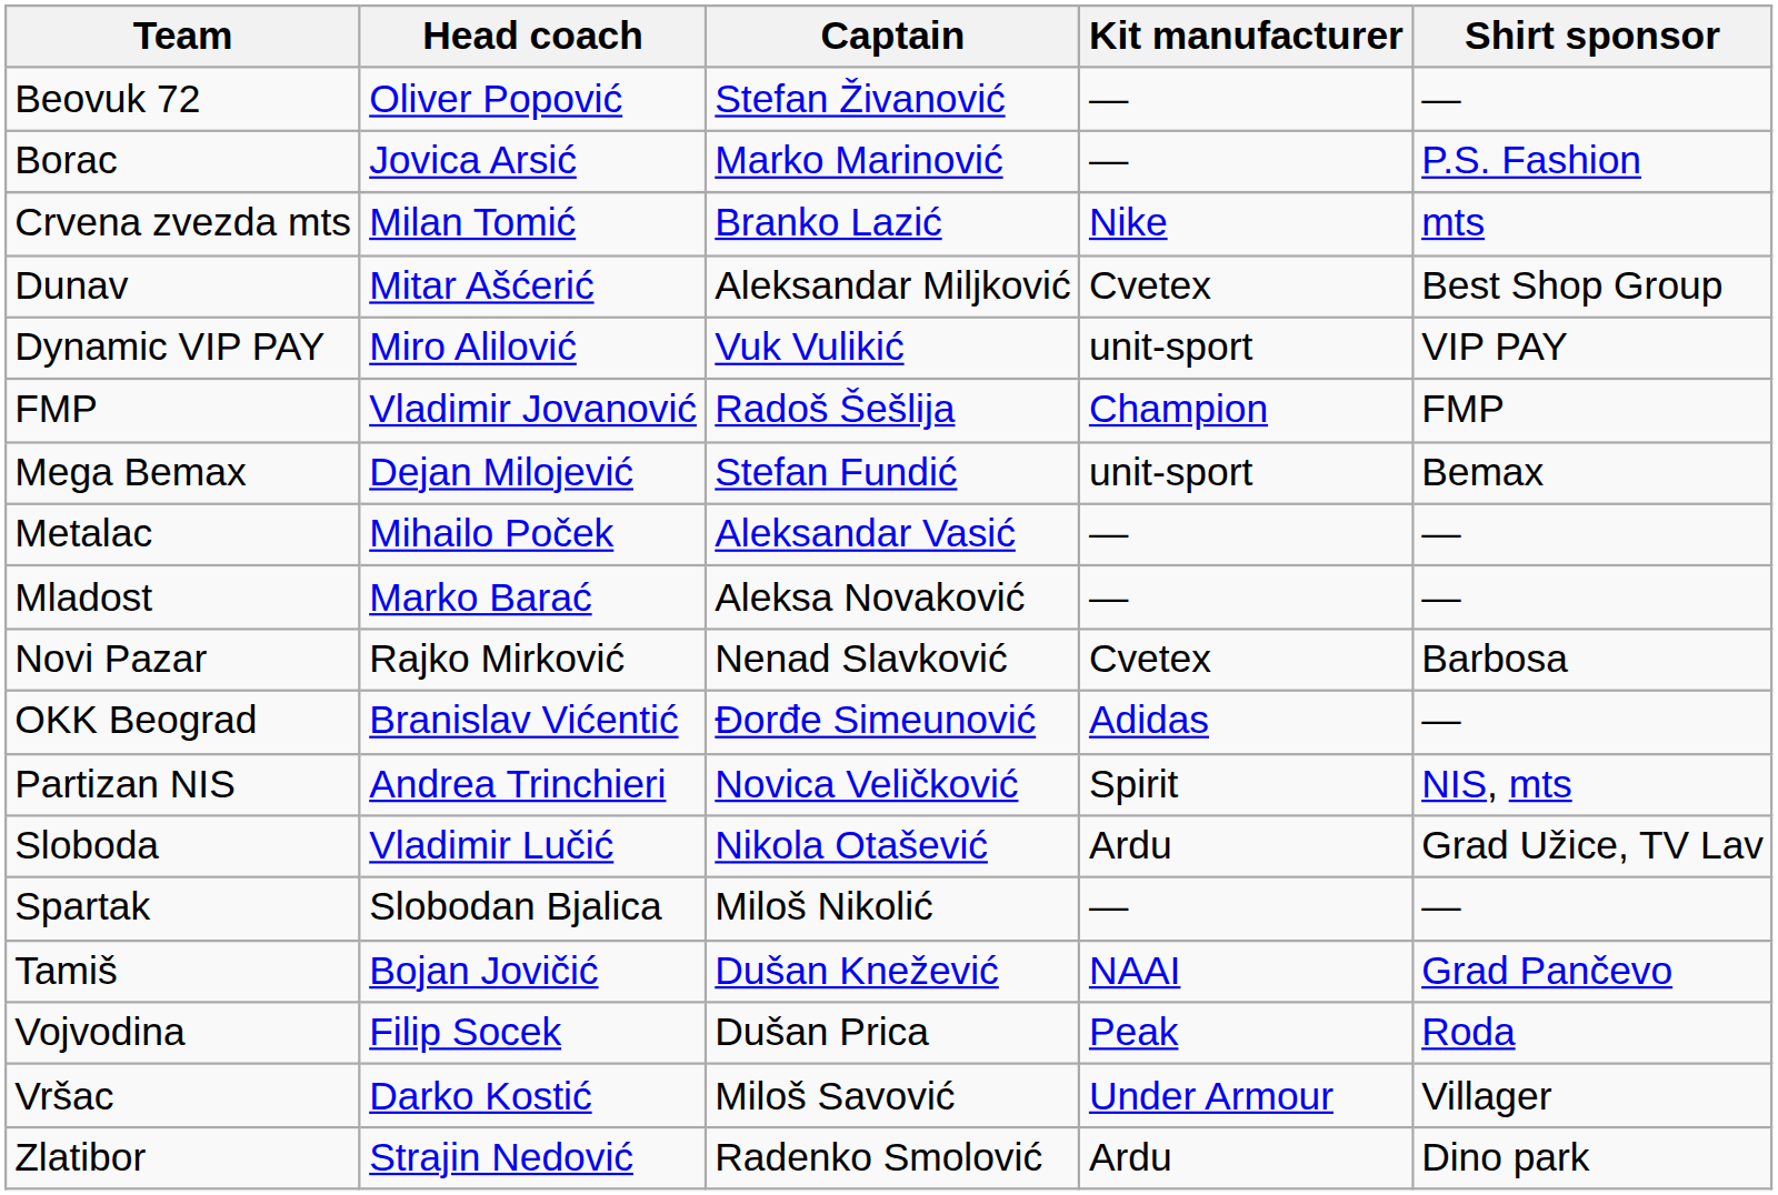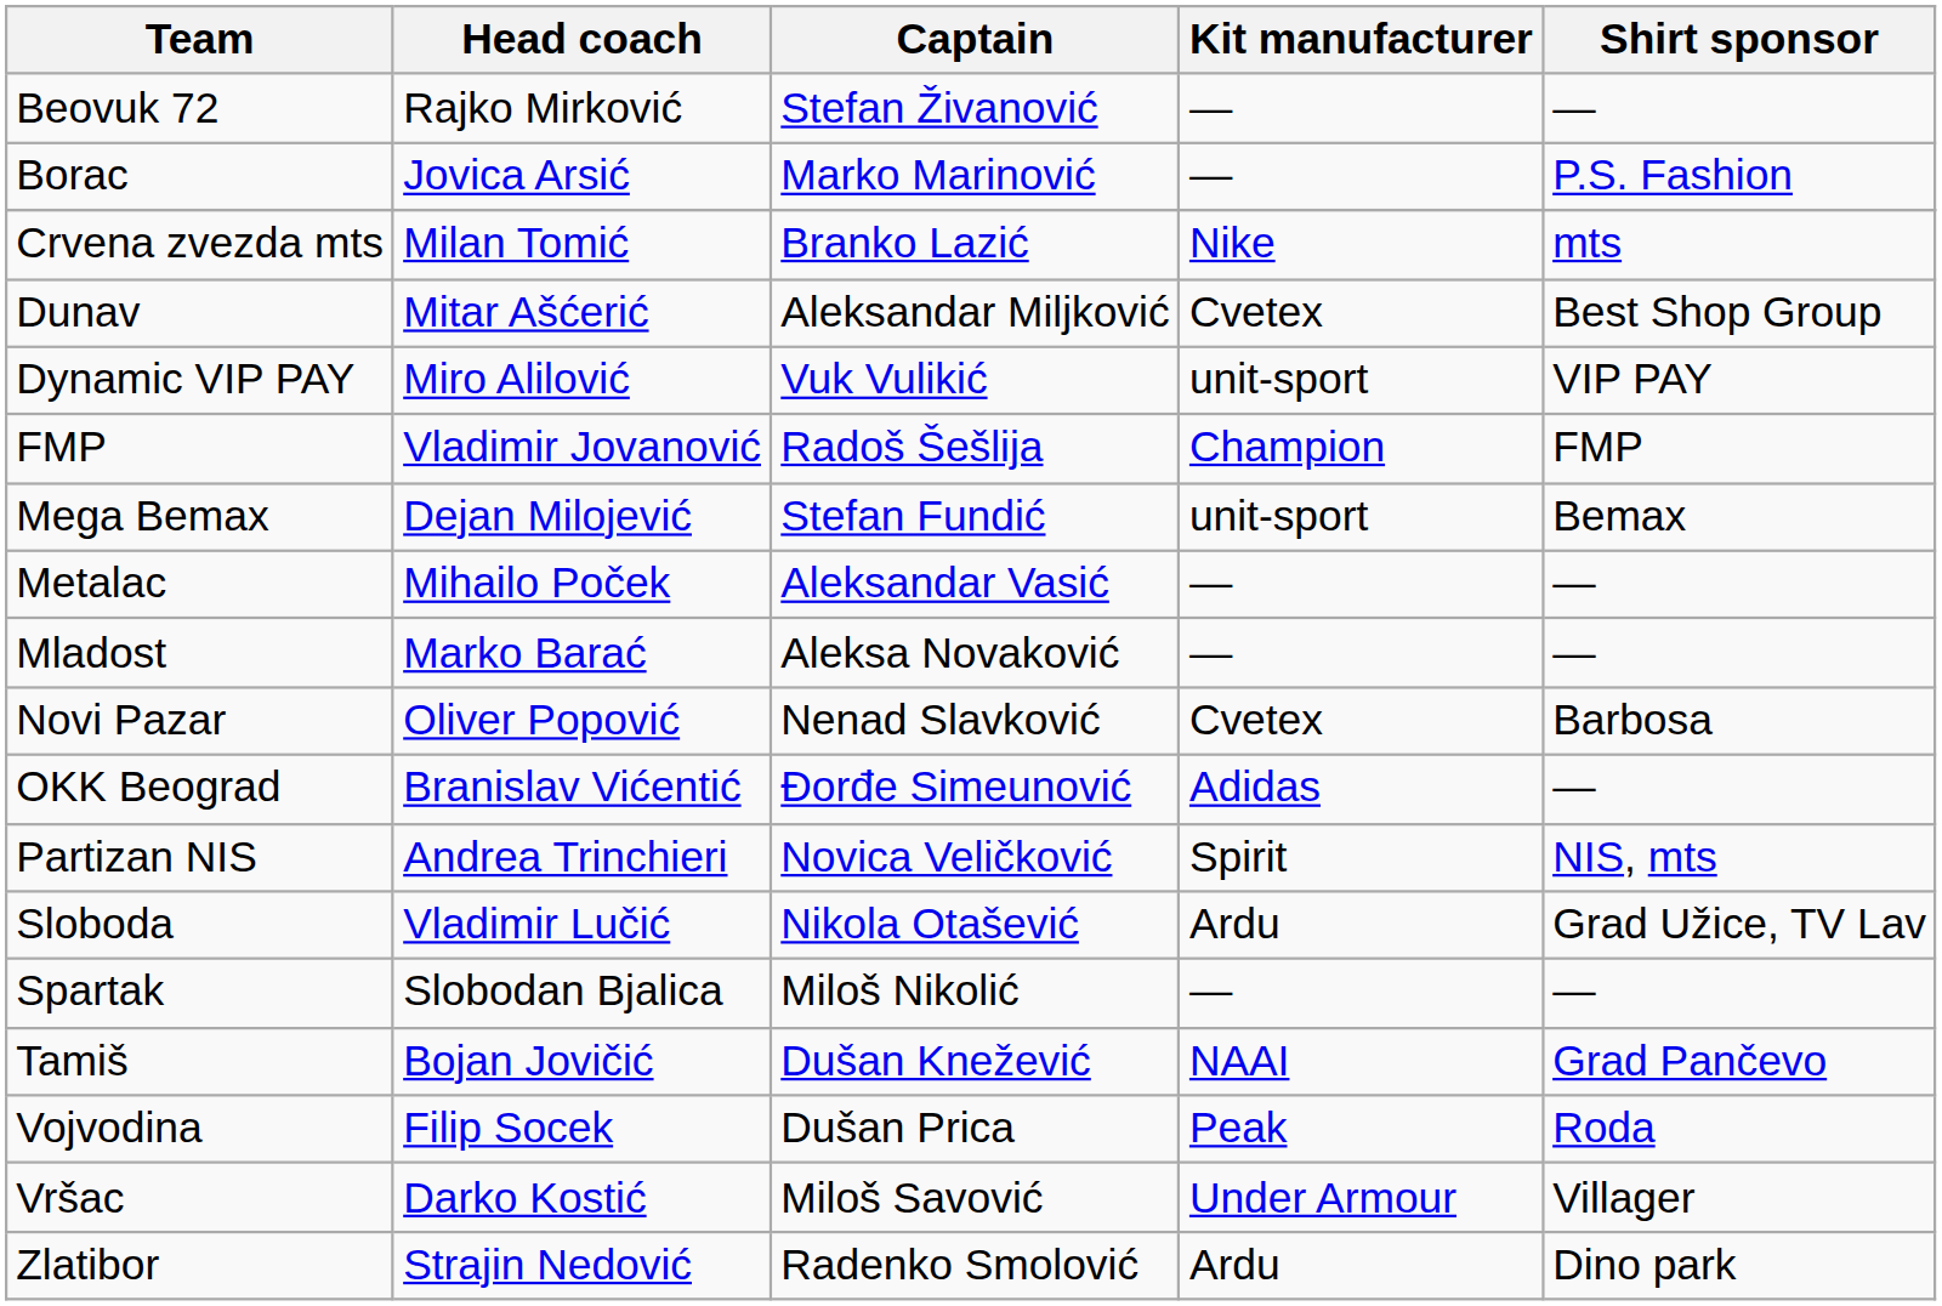Beovuk 72 | Head coach: Oliver Popović -> Rajko Mirković
Novi Pazar | Head coach: Rajko Mirković -> Oliver Popović
